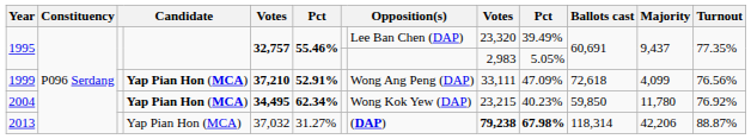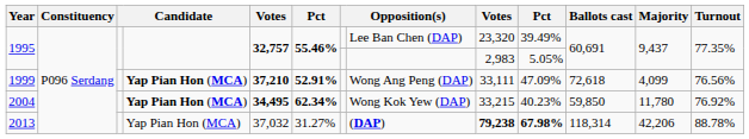2004 | column 9: 23,215 -> 33,215
2013 | Turnout: 88.87% -> 88.78%
